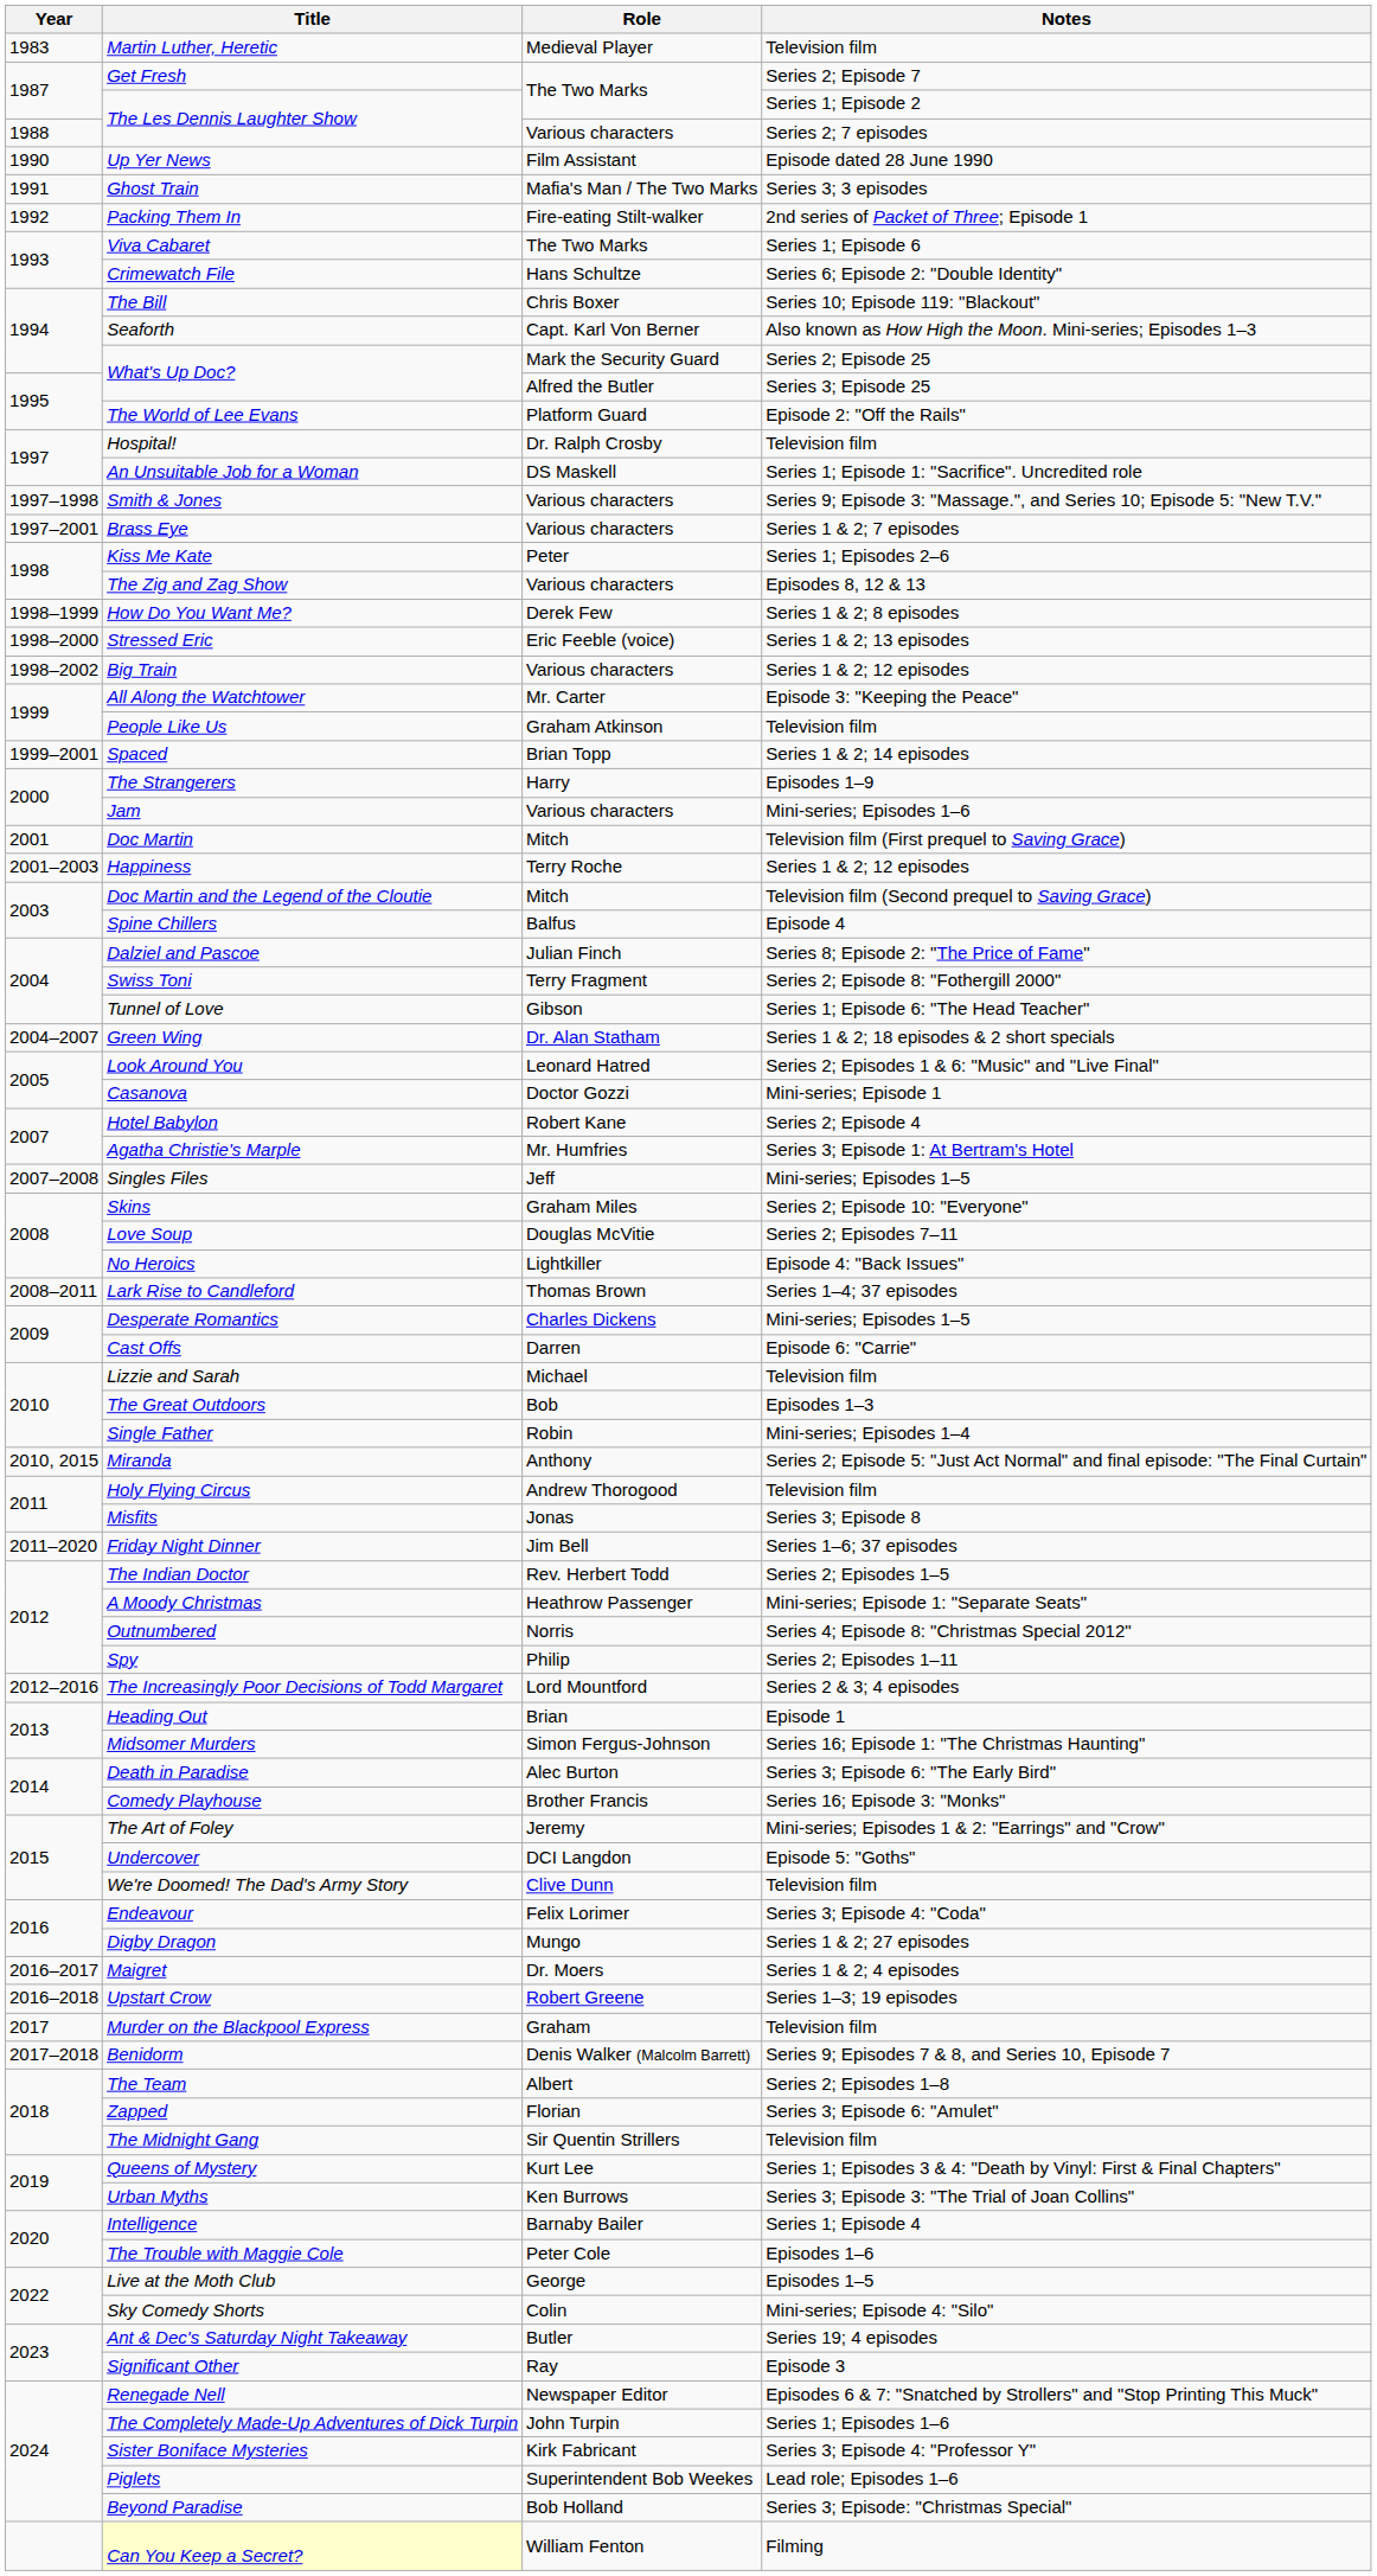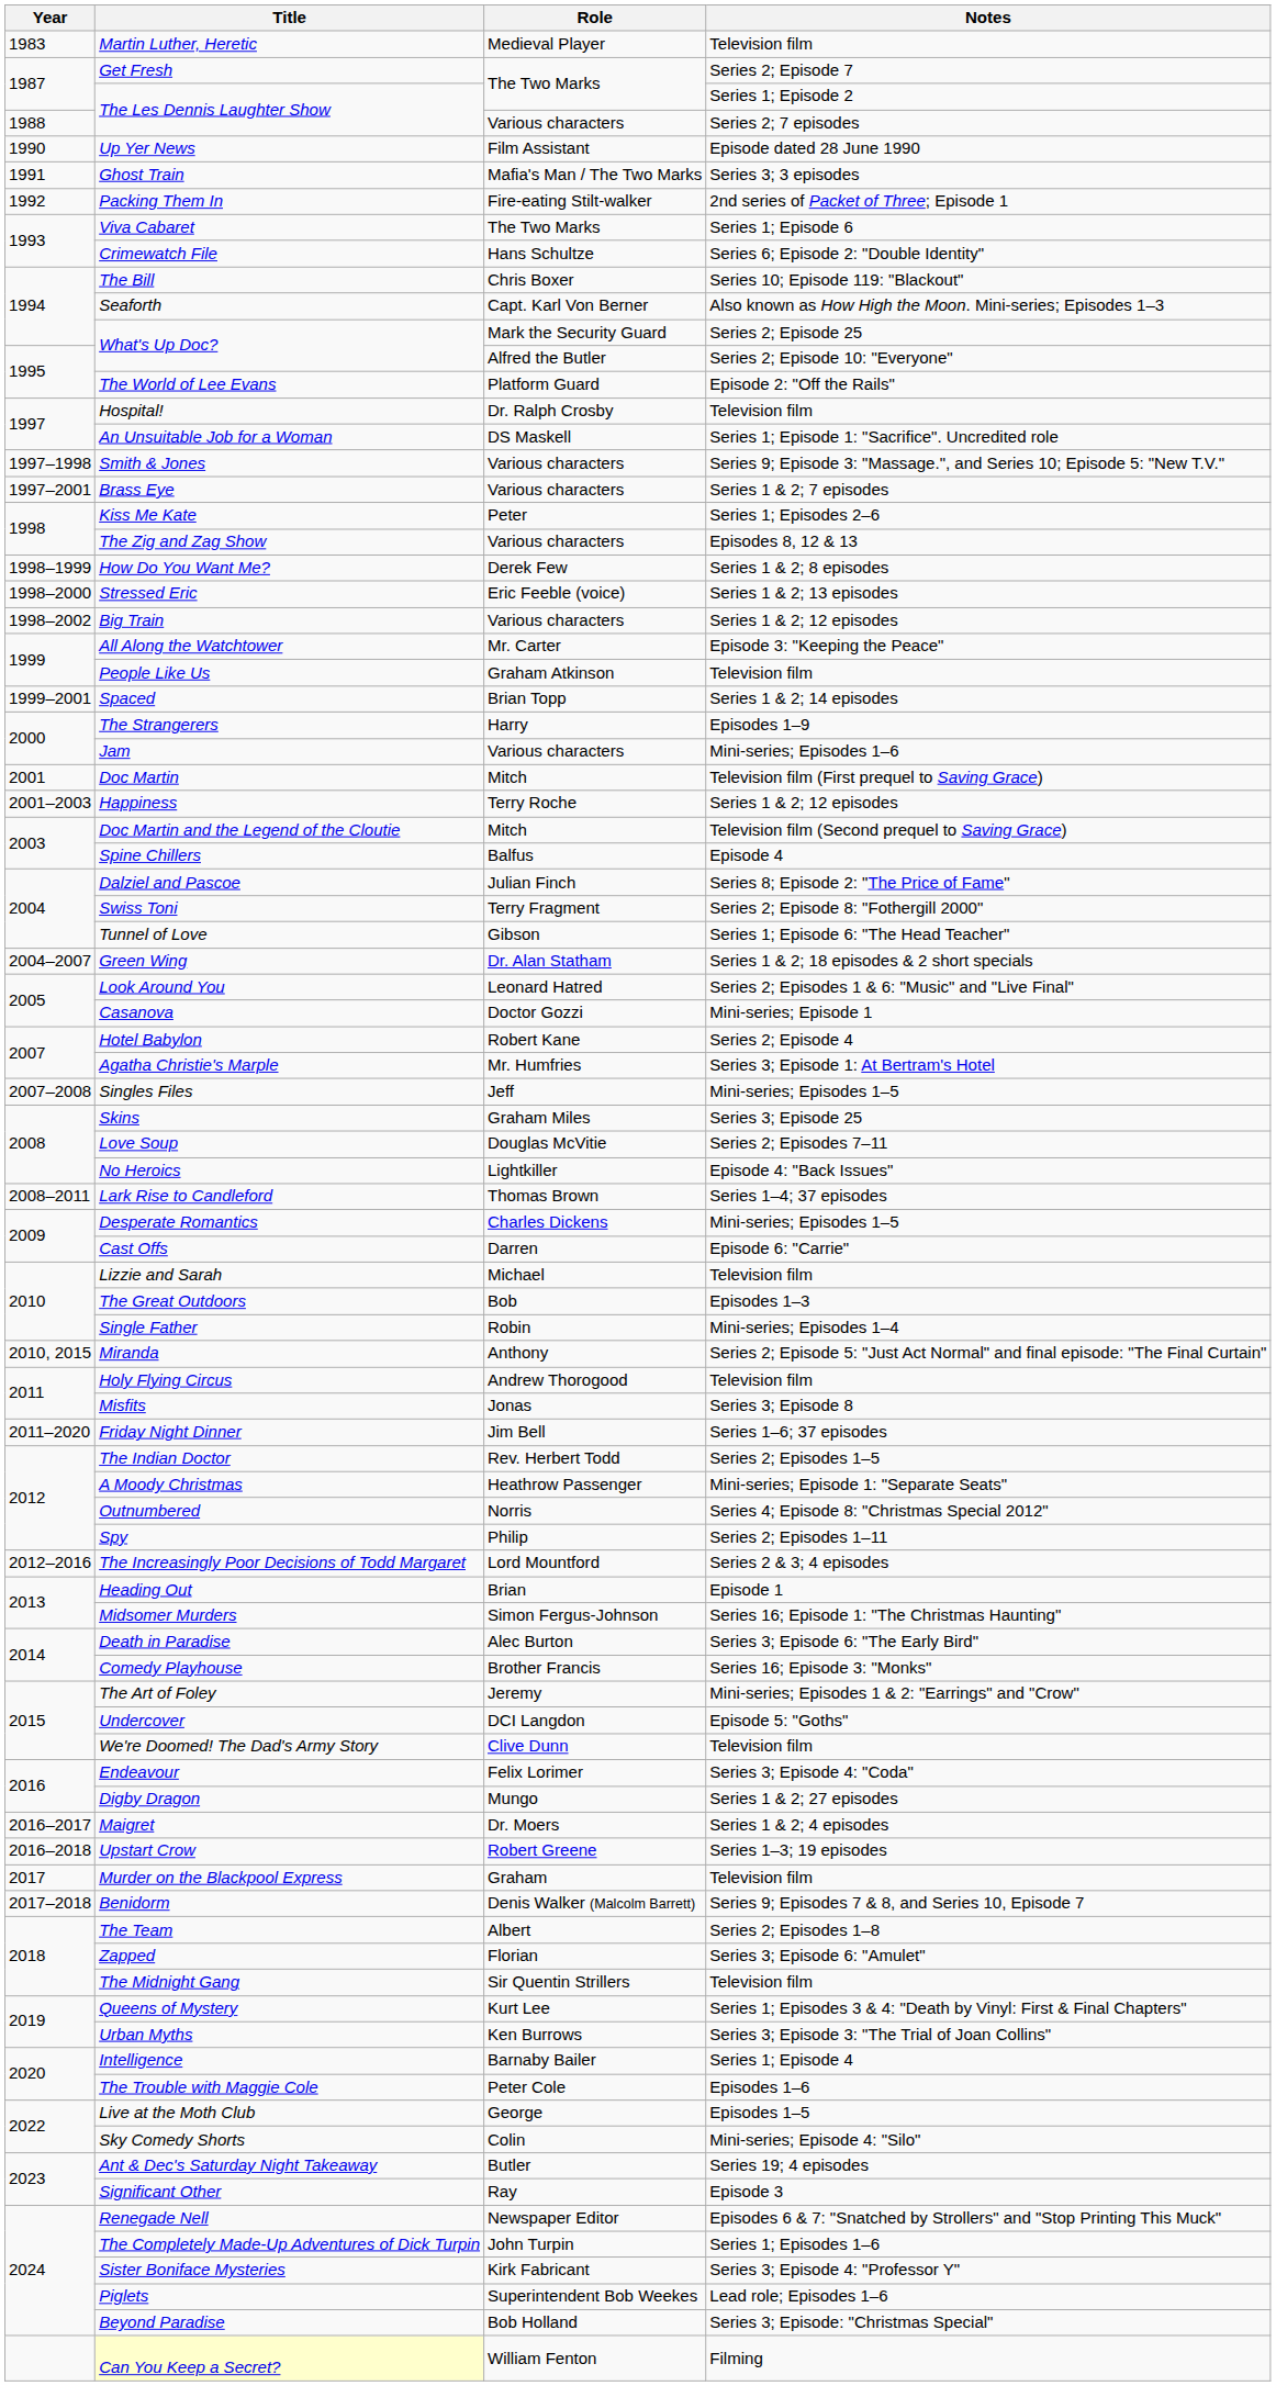What's Up Doc? / Alfred the Butler | Notes: Series 3; Episode 25 -> Series 2; Episode 10: "Everyone"
Skins | Notes: Series 2; Episode 10: "Everyone" -> Series 3; Episode 25
